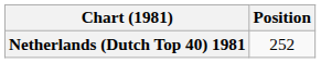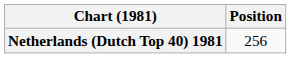Netherlands (Dutch Top 40) 1981 | Position: 252 -> 256
